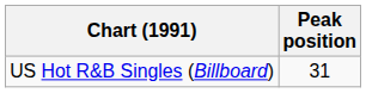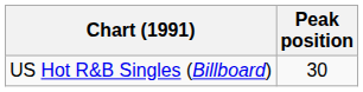US Hot R&B Singles (Billboard) | Peak position: 31 -> 30
